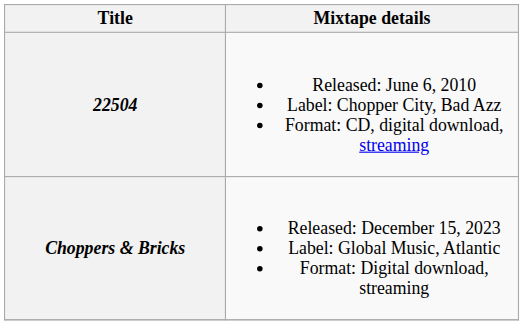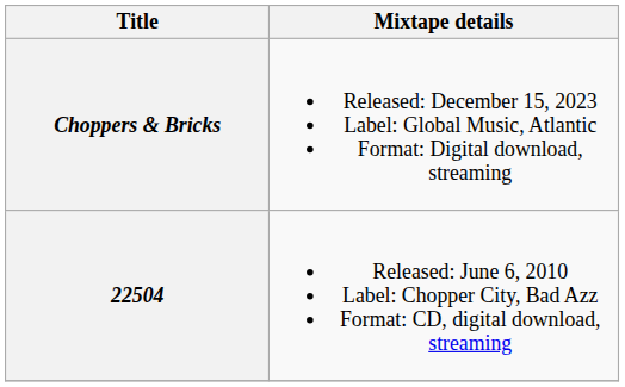rows swapped: 22504 <-> Choppers & Bricks
